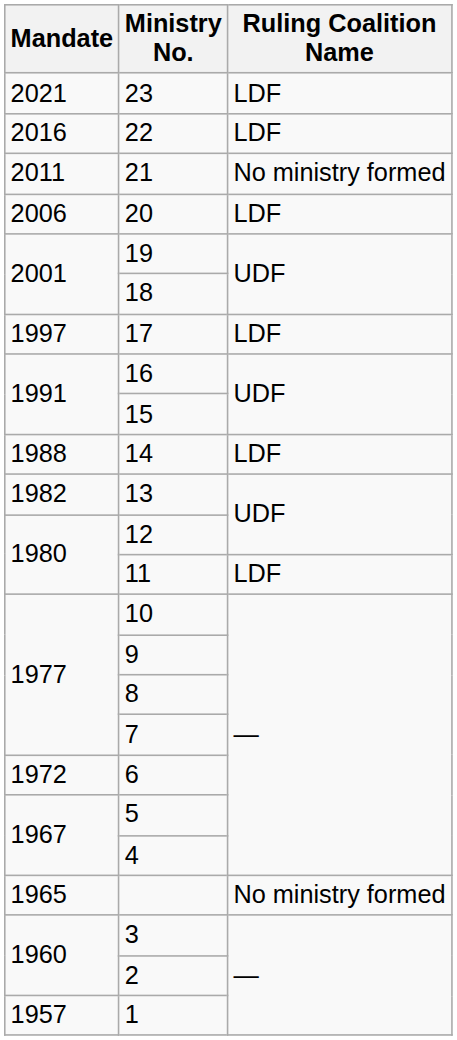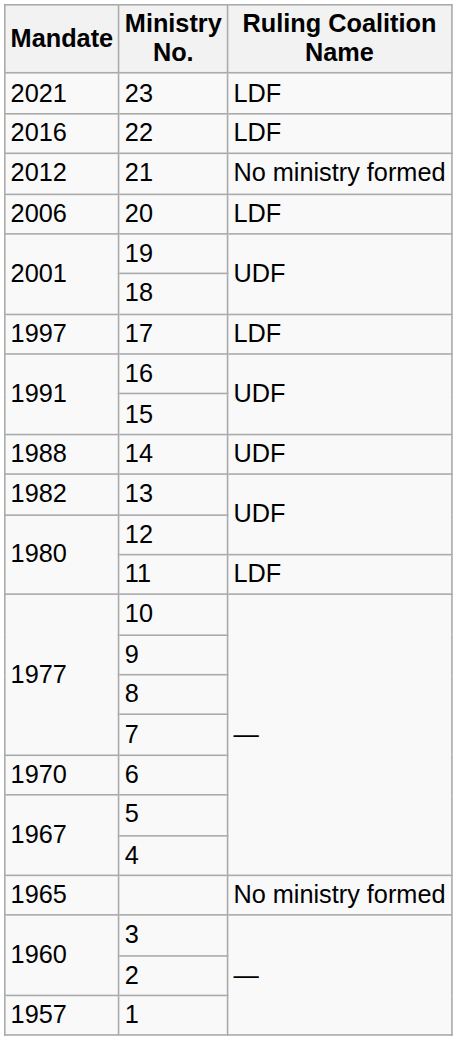21 | Mandate: 2011 -> 2012
14 | Ruling Coalition Name: LDF -> UDF
6 | Mandate: 1972 -> 1970
